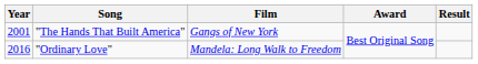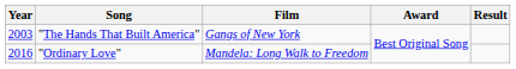"The Hands That Built America" | Year: 2001 -> 2003
